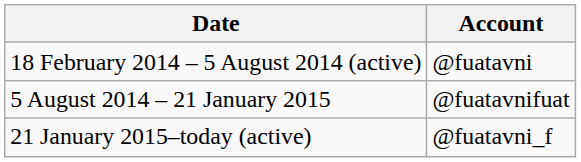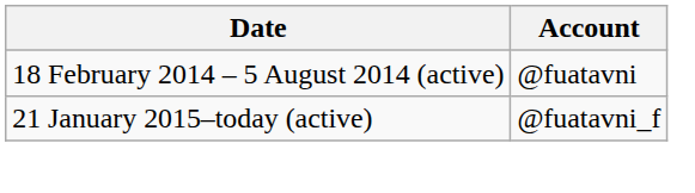- row: 5 August 2014 – 21 January 2015 | @fuatavnifuat
